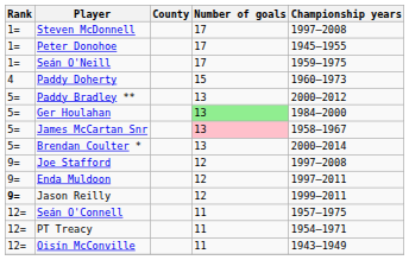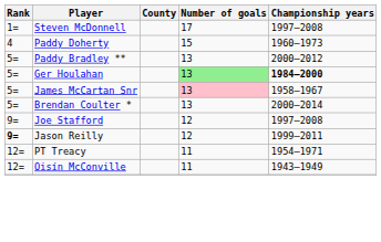- row: 1= | Peter Donohoe | 17 | 1945–1955
- row: 1= | Seán O'Neill | 17 | 1959–1975
Ger Houlahan | Championship years: normal -> bold
- row: 9= | Enda Muldoon | 12 | 1997–2011
- row: 12= | Seán O'Connell | 11 | 1957–1975
